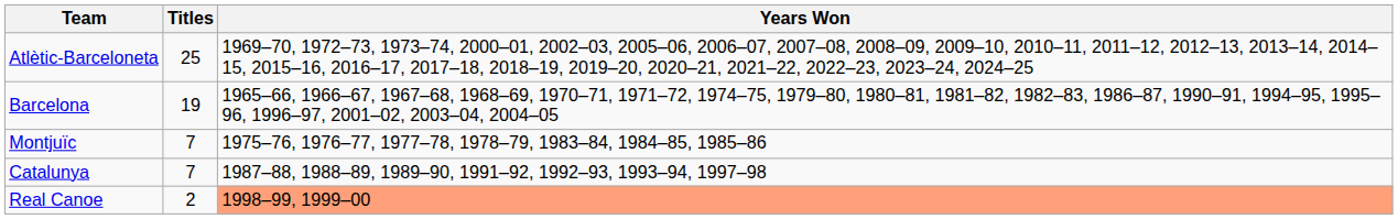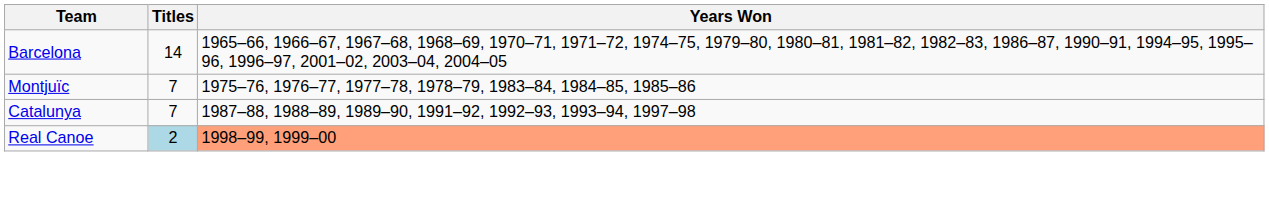- row: Atlètic-Barceloneta | 25 | 1969–70, 1972–73, 1973–74, 2000–01, 2002–03, 2005–06, 2006–07, 2007–08, 2008–09, 2009–10, 2010–11, 2011–12, 2012–13, 2013–14, 2014–15, 2015–16, 2016–17, 2017–18, 2018–19, 2019–20, 2020–21, 2021–22, 2022–23, 2023–24, 2024–25
Barcelona | Titles: 19 -> 14
Real Canoe | Titles: no background -> lightblue background
